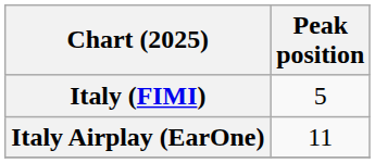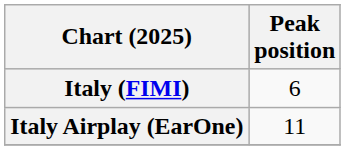Italy (FIMI) | Peak position: 5 -> 6
